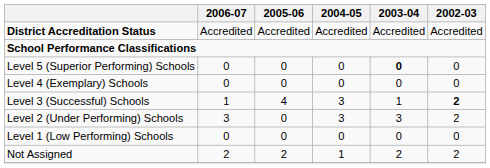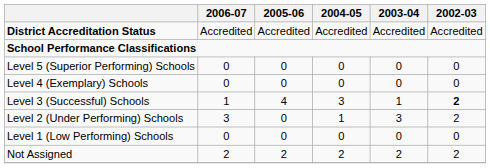Level 5 (Superior Performing) Schools | 2003-04: bold -> normal
Level 2 (Under Performing) Schools | 2004-05: 3 -> 1
Not Assigned | 2004-05: 1 -> 2
